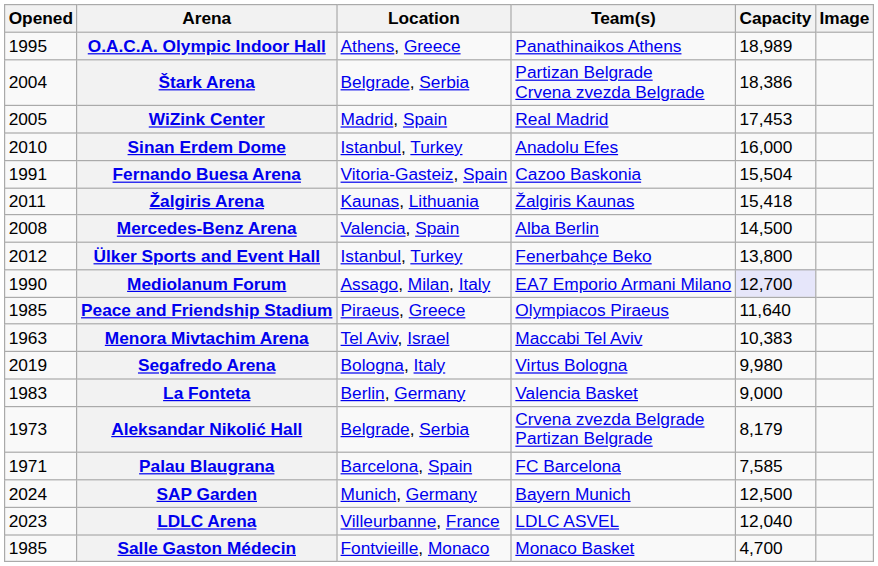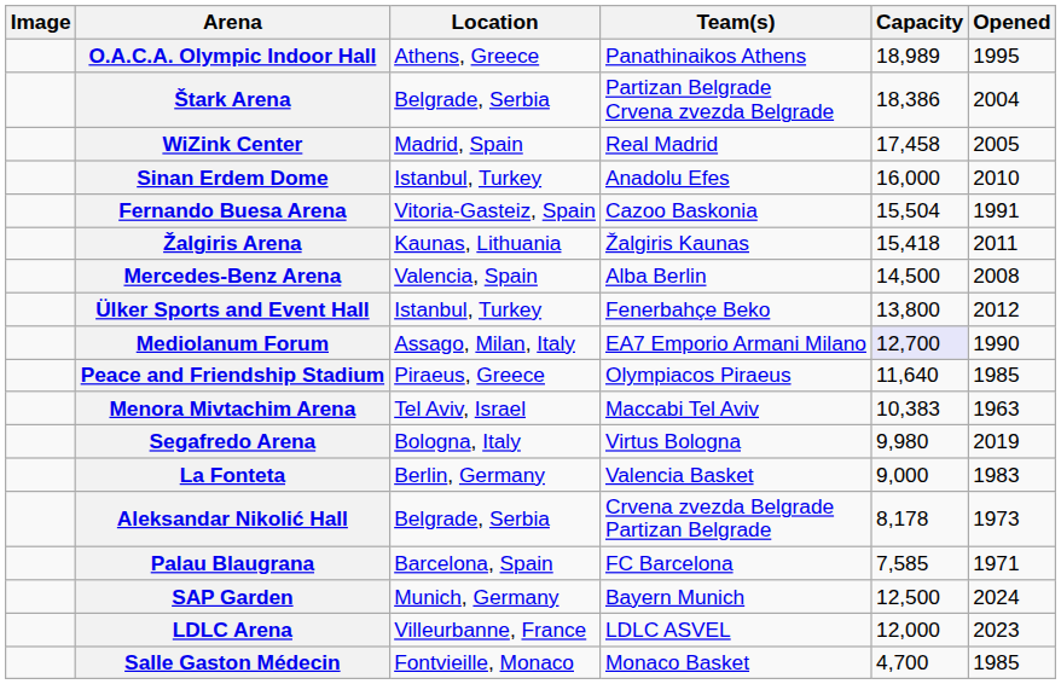columns swapped: Image <-> Opened
WiZink Center | Capacity: 17,453 -> 17,458
Aleksandar Nikolić Hall | Capacity: 8,179 -> 8,178
LDLC Arena | Capacity: 12,040 -> 12,000
